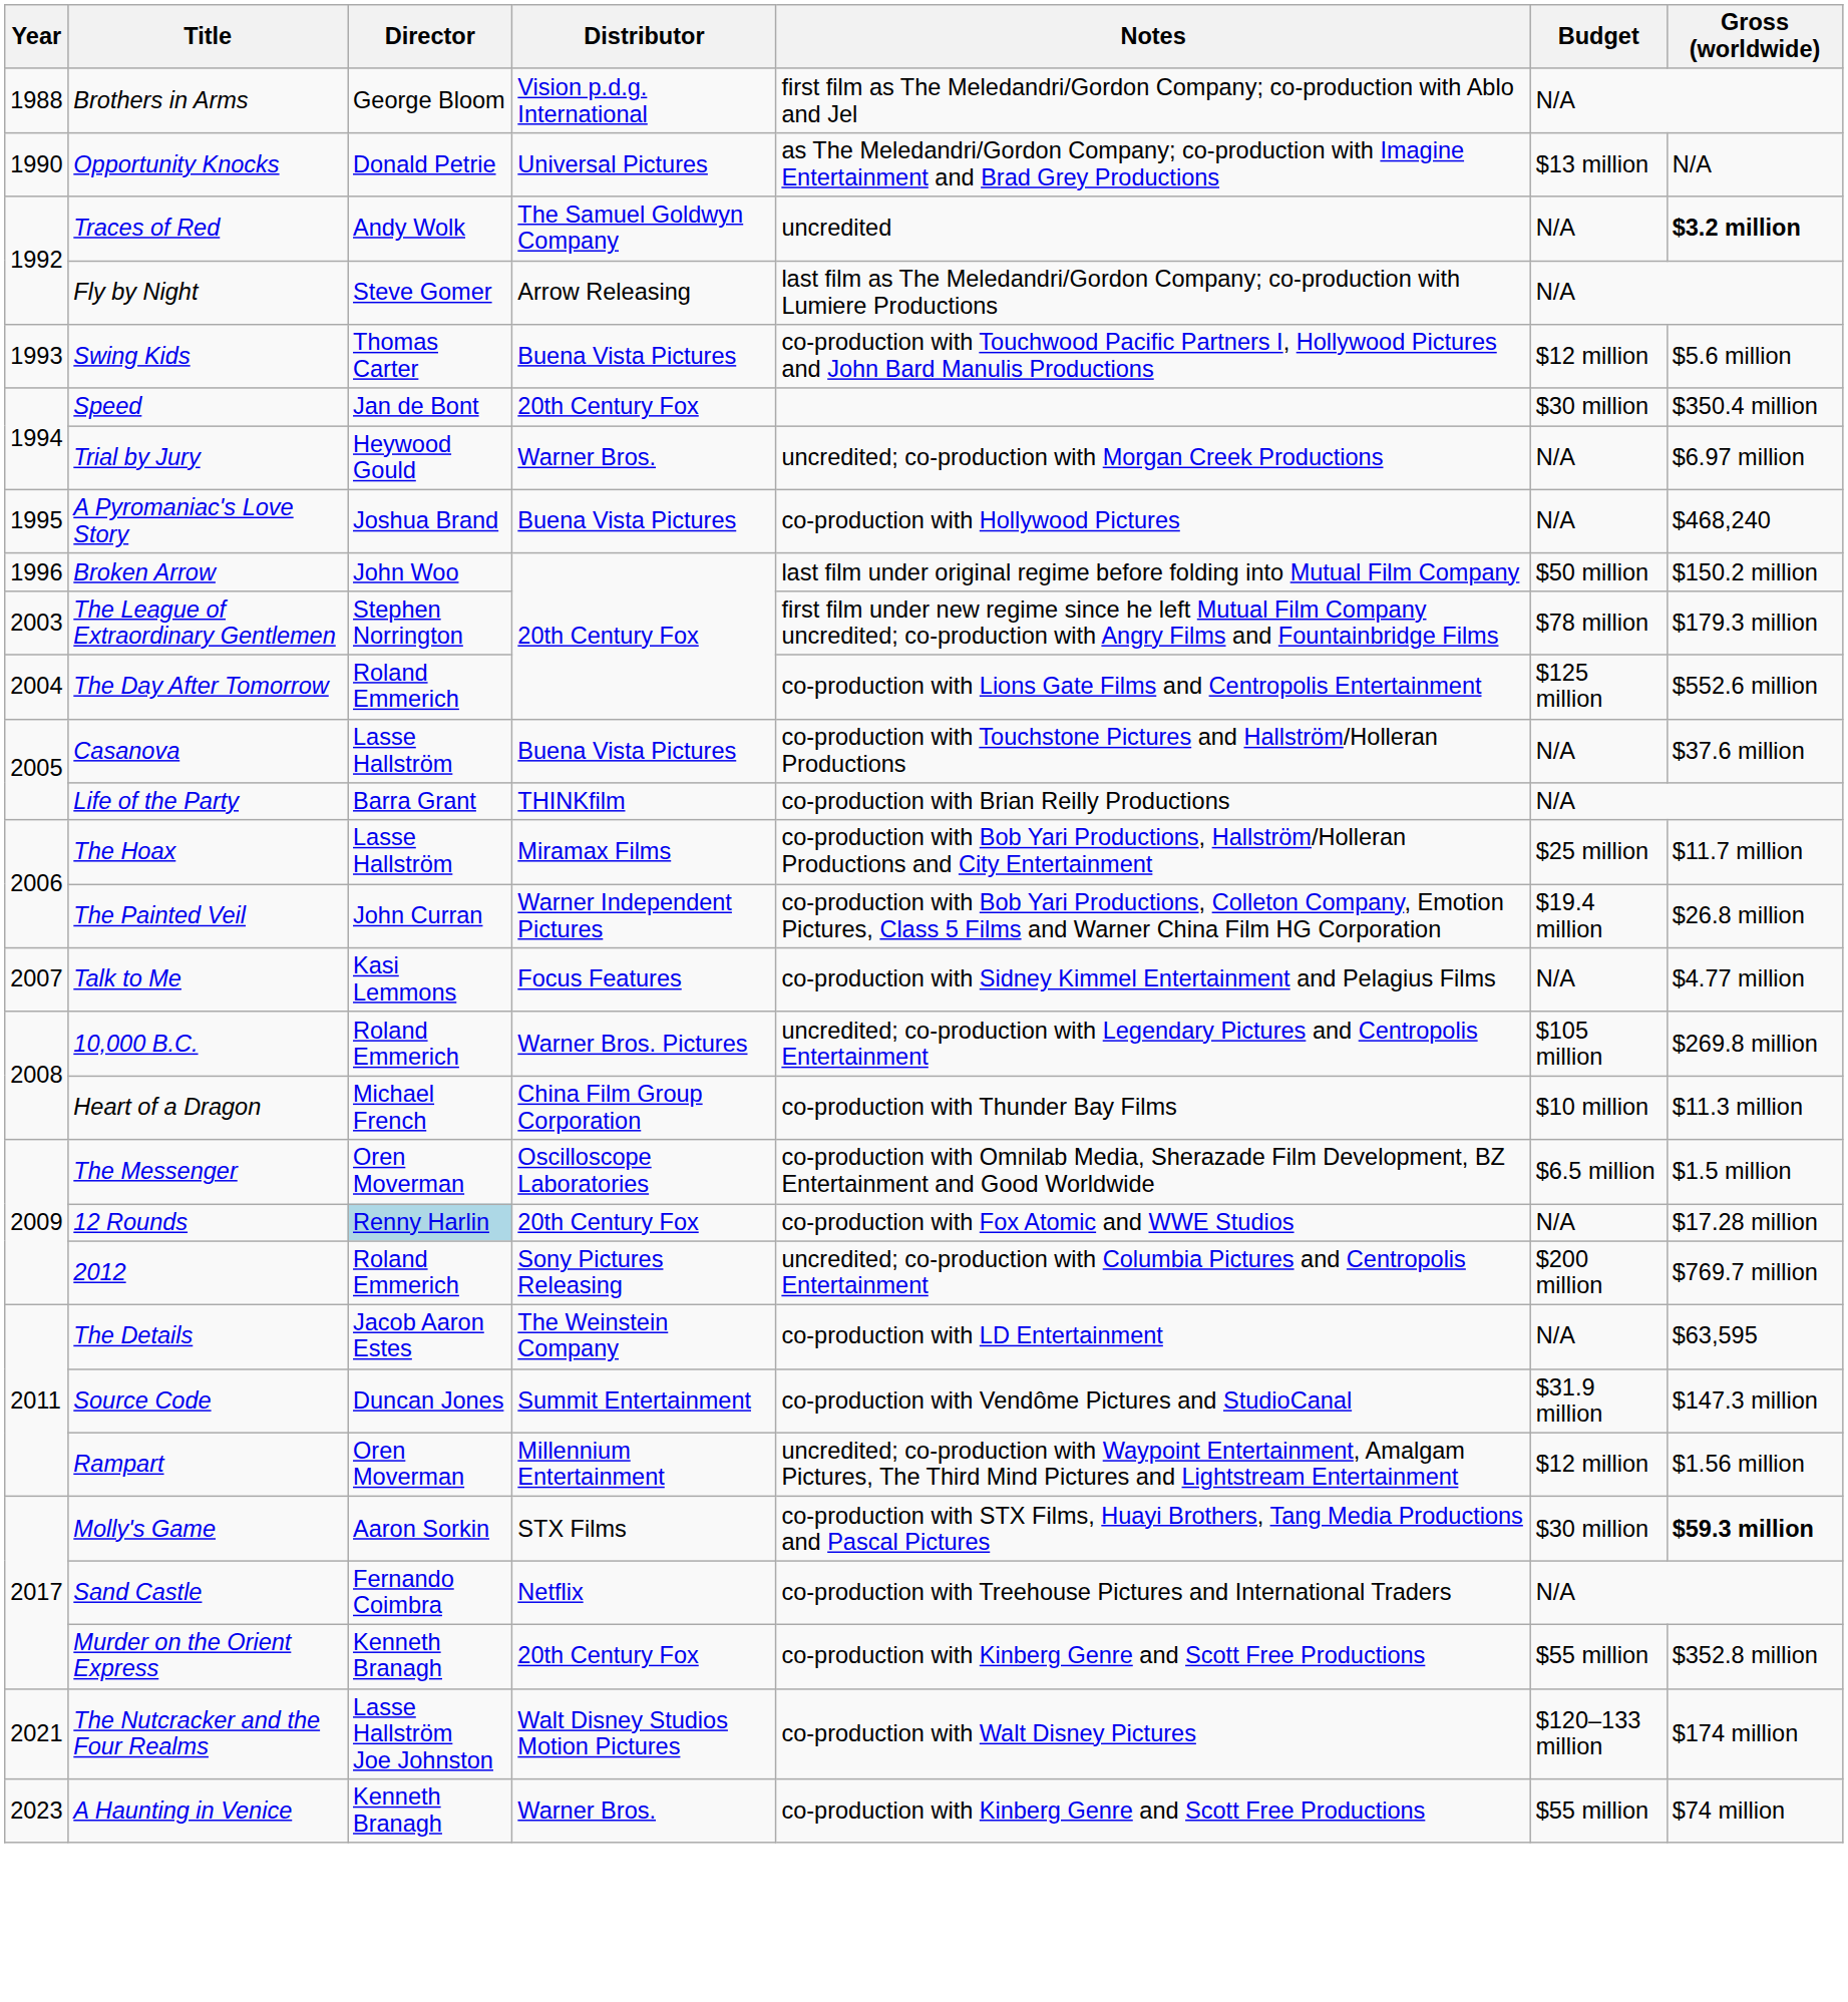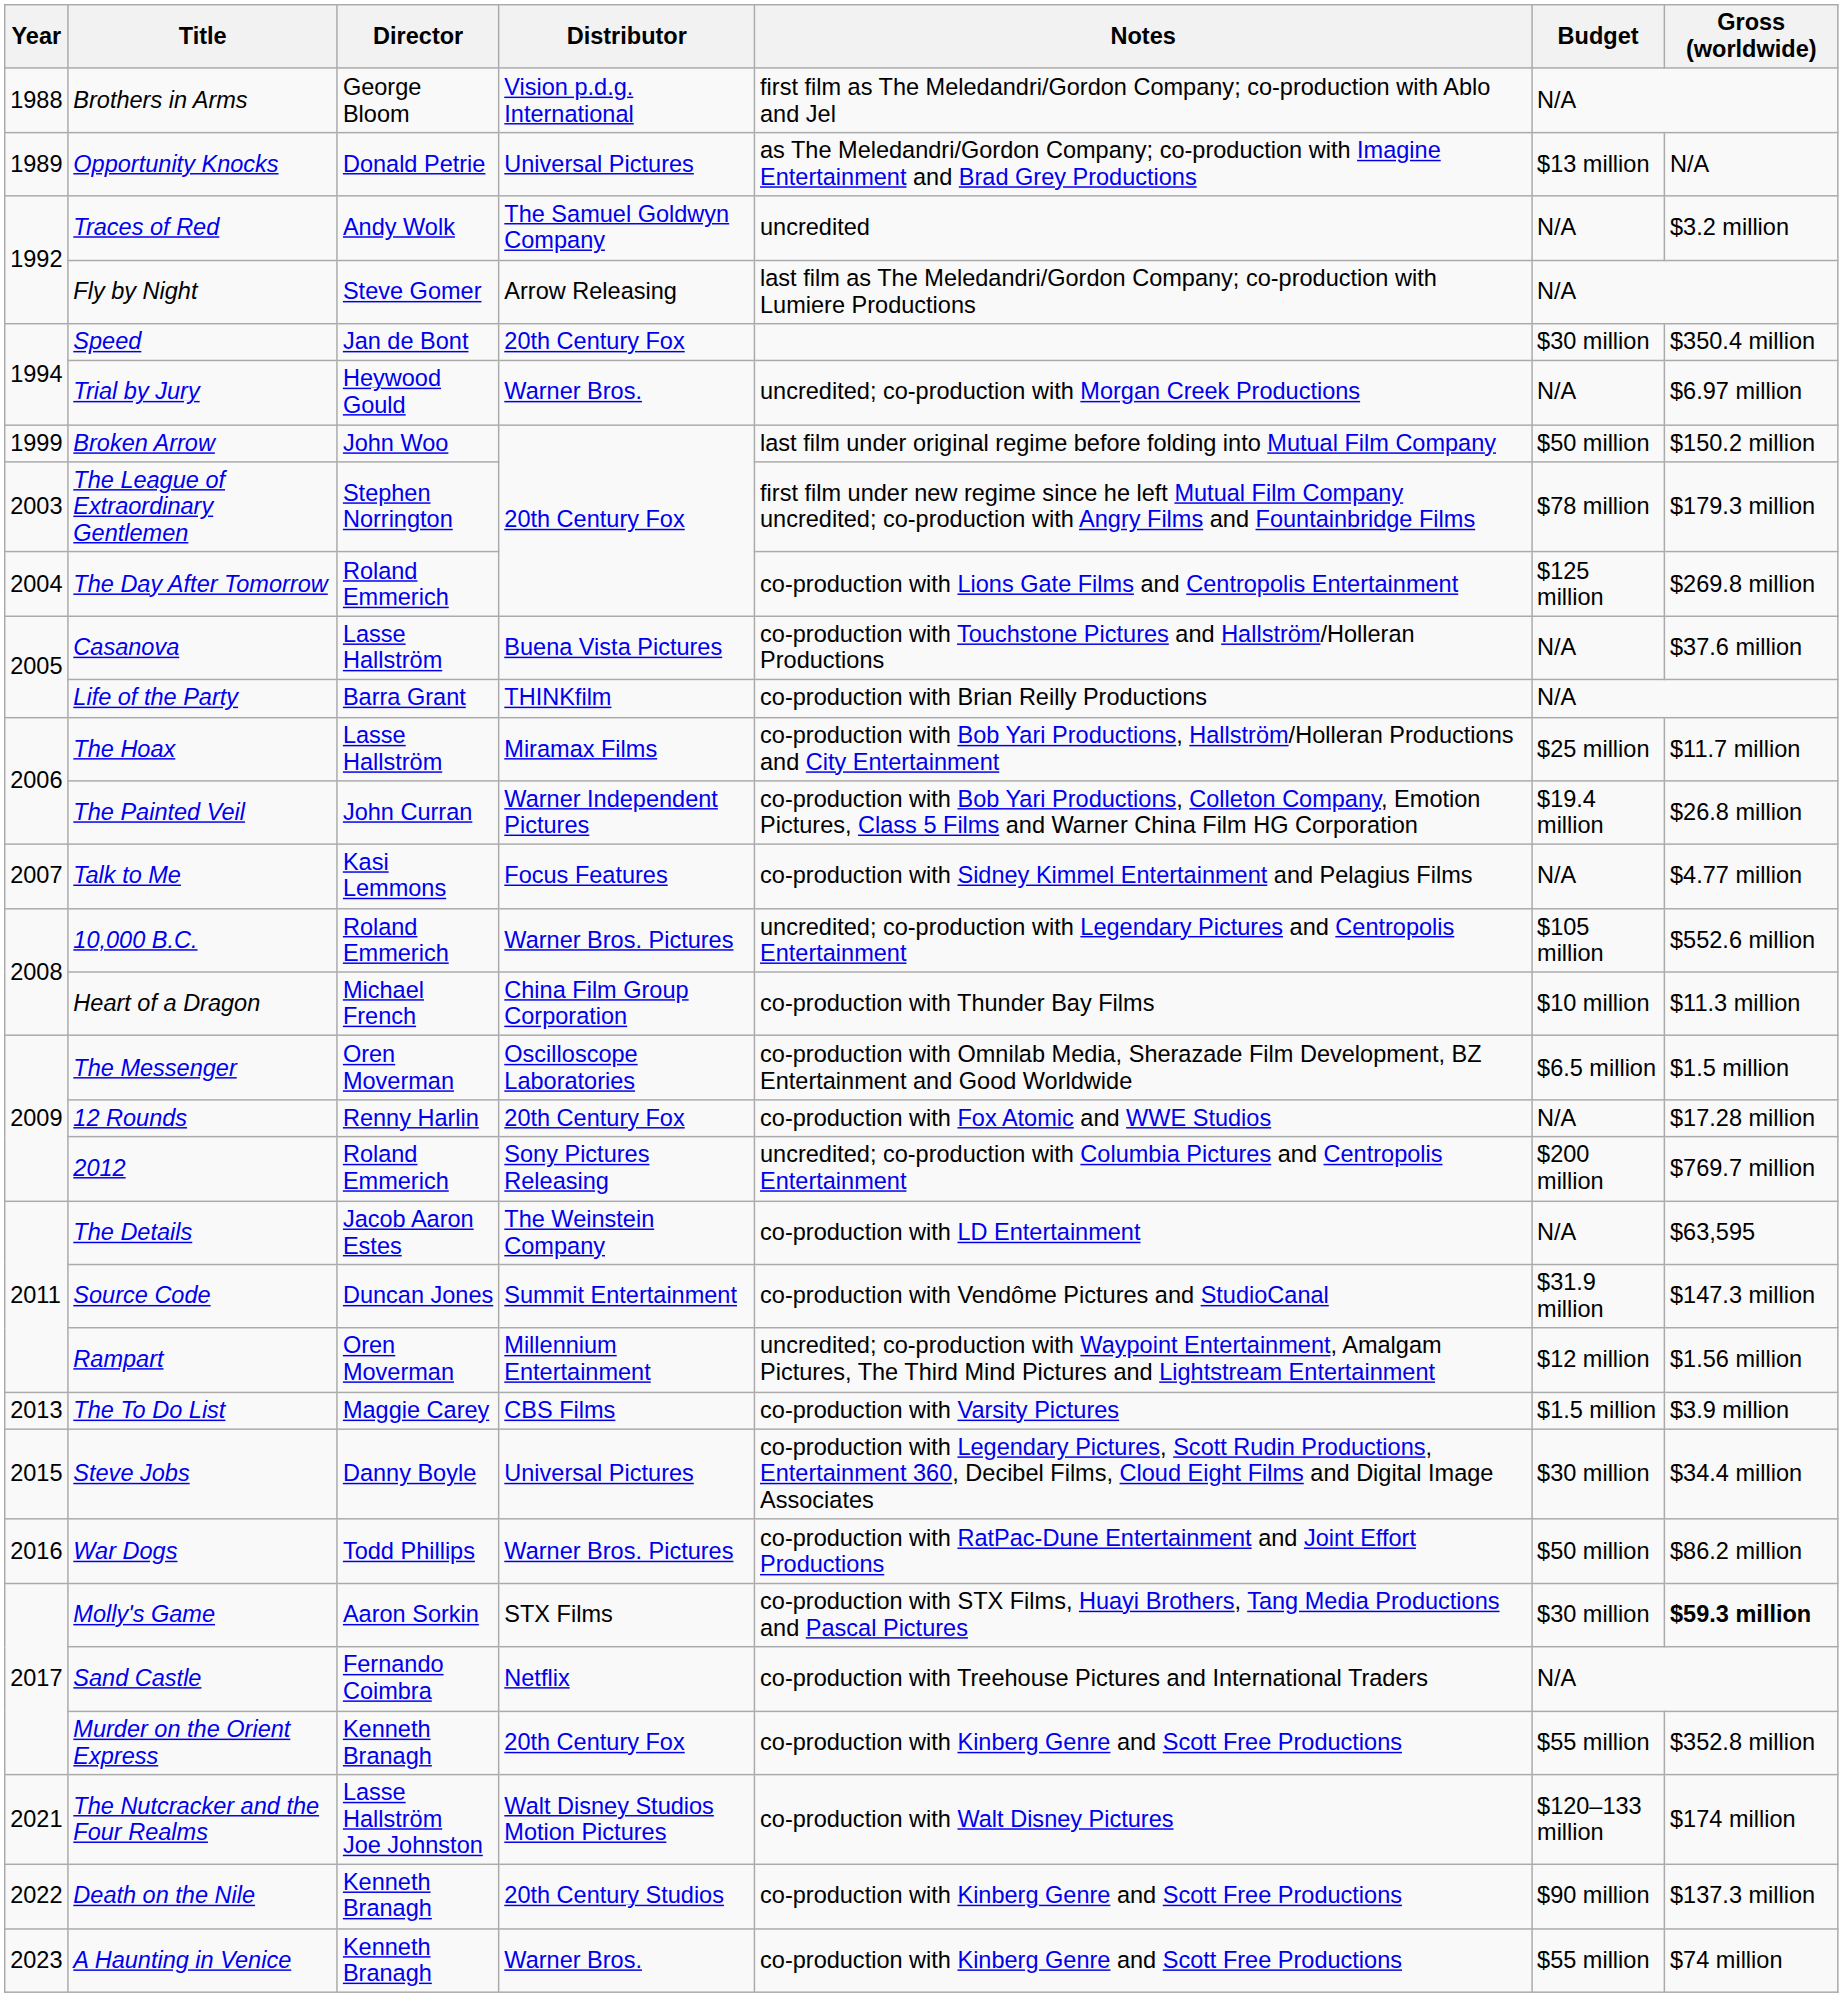Opportunity Knocks | Year: 1990 -> 1989
Traces of Red | Gross (worldwide): bold -> normal
- row: 1993 | Swing Kids | Thomas Carter | Buena Vista Pictures | co-production with Touchwood Pacific Partners I, Hollywood Pictures and John Bard Manulis Productions | $12 million | $5.6 million
- row: 1995 | A Pyromaniac's Love Story | Joshua Brand | Buena Vista Pictures | co-production with Hollywood Pictures | N/A | $468,240
Broken Arrow | Year: 1996 -> 1999
The Day After Tomorrow | Gross (worldwide): $552.6 million -> $269.8 million
10,000 B.C. | Gross (worldwide): $269.8 million -> $552.6 million
12 Rounds | Director: lightblue background -> no background
+ row: 2013 | The To Do List | Maggie Carey | CBS Films | co-production with Varsity Pictures | $1.5 million | $3.9 million
+ row: 2015 | Steve Jobs | Danny Boyle | Universal Pictures | co-production with Legendary Pictures, Scott Rudin Productions, Entertainment 360, Decibel Films, Cloud Eight Films and Digital Image Associates | $30 million | $34.4 million
+ row: 2016 | War Dogs | Todd Phillips | Warner Bros. Pictures | co-production with RatPac-Dune Entertainment and Joint Effort Productions | $50 million | $86.2 million
+ row: 2022 | Death on the Nile | Kenneth Branagh | 20th Century Studios | co-production with Kinberg Genre and Scott Free Productions | $90 million | $137.3 million
